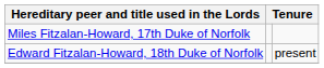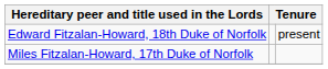rows swapped: Miles Fitzalan-Howard, 17th Duke of Norfolk <-> Edward Fitzalan-Howard, 18th Duke of Norfolk
